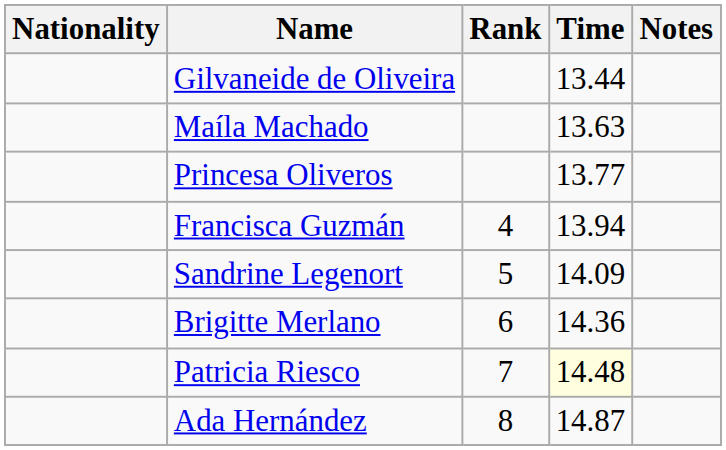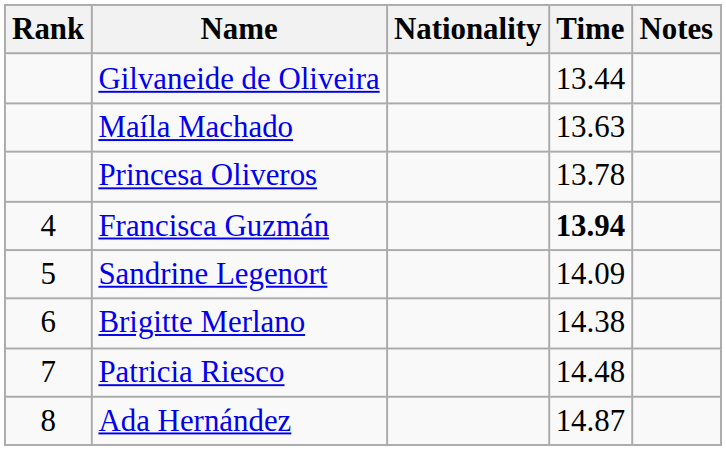columns swapped: Rank <-> Nationality
Princesa Oliveros | Time: 13.77 -> 13.78
Francisca Guzmán | Time: normal -> bold
Brigitte Merlano | Time: 14.36 -> 14.38
Patricia Riesco | Time: lightyellow background -> no background
